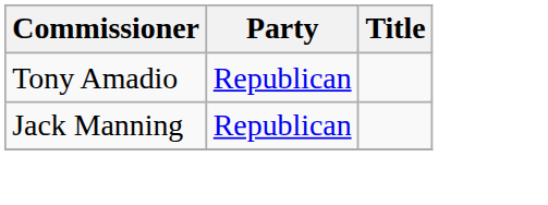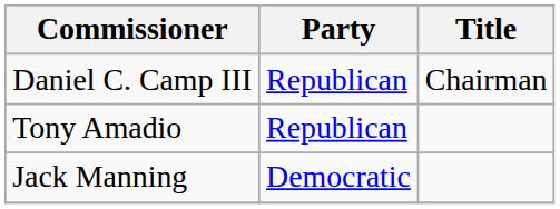+ row: Daniel C. Camp III | Republican | Chairman
Jack Manning | Party: Republican -> Democratic
